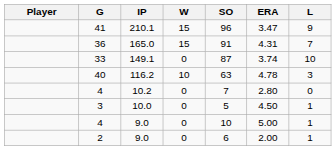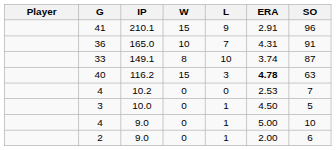columns swapped: L <-> SO
41 | ERA: 3.47 -> 2.91
36 | W: 15 -> 10
33 | W: 0 -> 8
40 | W: 10 -> 15
40 | ERA: normal -> bold
4 / 10.2 | ERA: 2.80 -> 2.53
